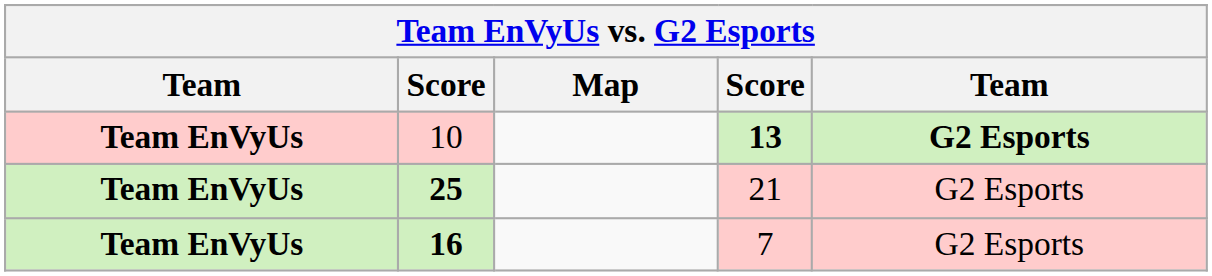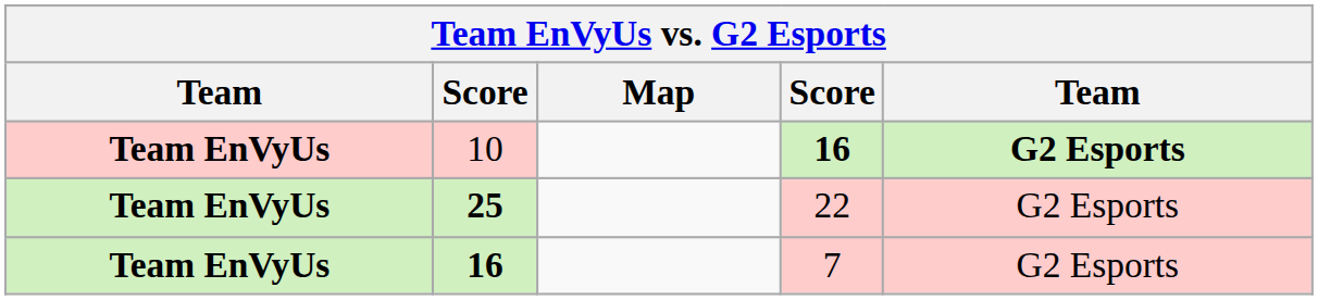10 | column 4: 13 -> 16
25 | column 4: 21 -> 22
